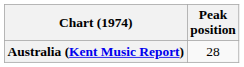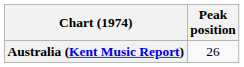Australia (Kent Music Report) | Peak position: 28 -> 26
